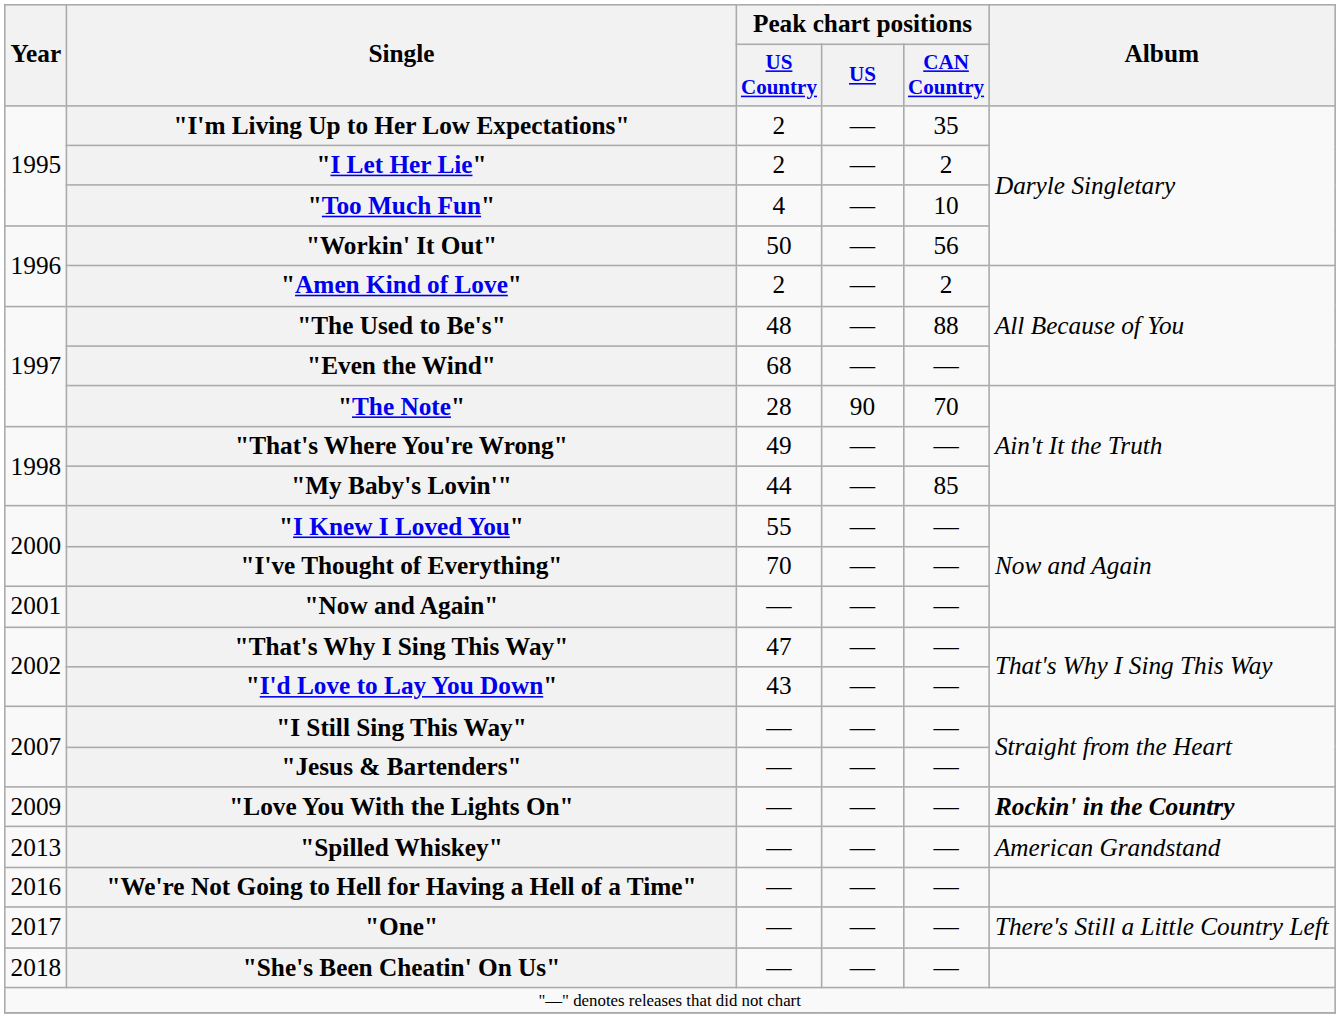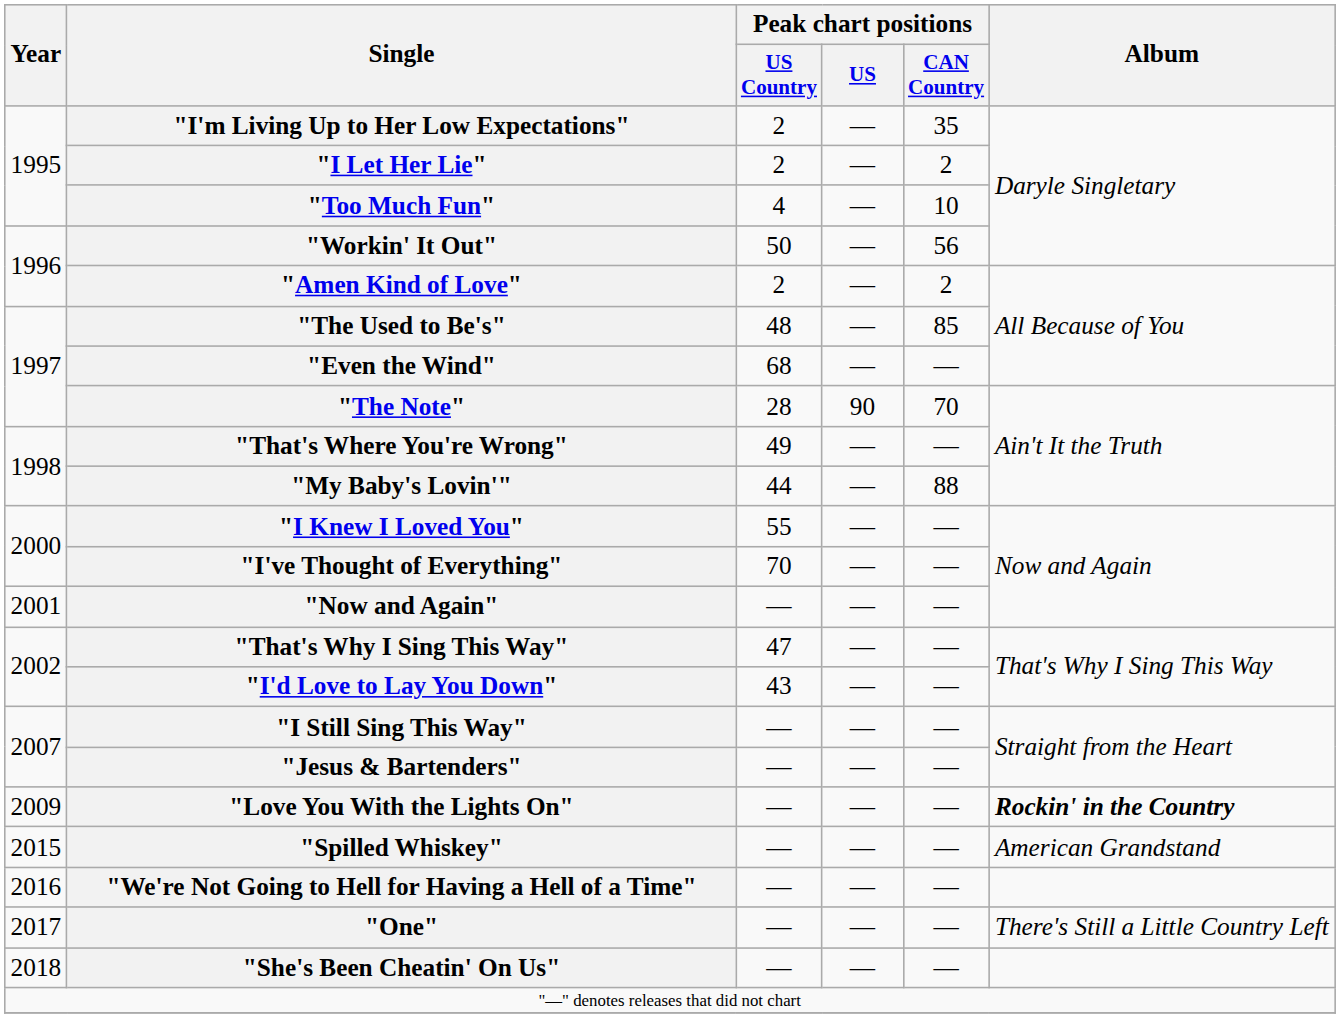"The Used to Be's" | Peak chart positions / CAN Country: 88 -> 85
"My Baby's Lovin'" | Peak chart positions / CAN Country: 85 -> 88
"Spilled Whiskey" | Year: 2013 -> 2015
